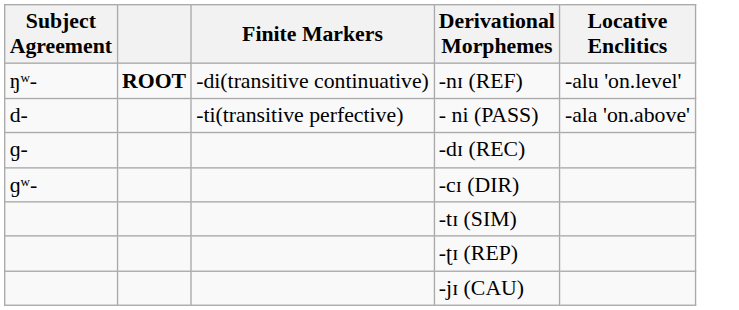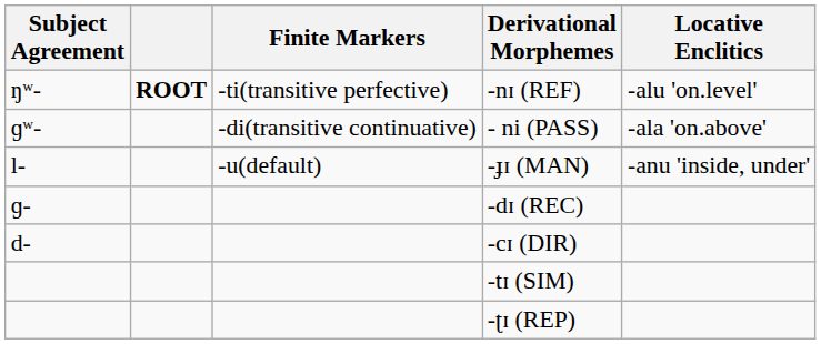-nɪ (REF) | Finite Markers: -di(transitive continuative) -> -ti(transitive perfective)
- ni (PASS) | Subject Agreement: d- -> ɡʷ-
- ni (PASS) | Finite Markers: -ti(transitive perfective) -> -di(transitive continuative)
+ row: l- | -u(default) | -ɟɪ (MAN) | -anu 'inside, under'
-cɪ (DIR) | Subject Agreement: ɡʷ- -> d-
- row: -jɪ (CAU)
